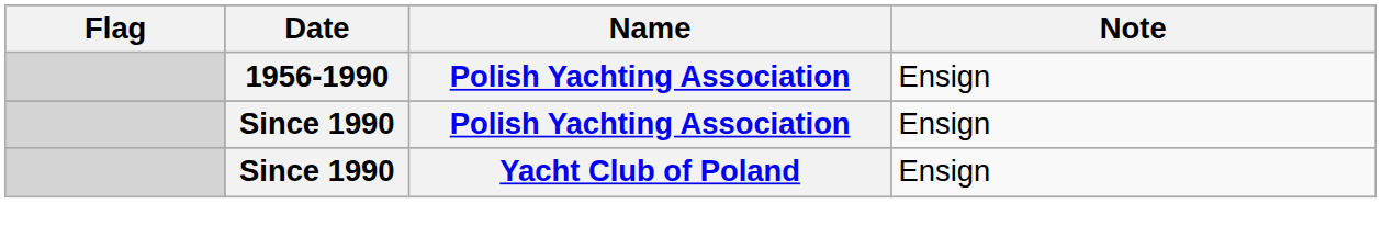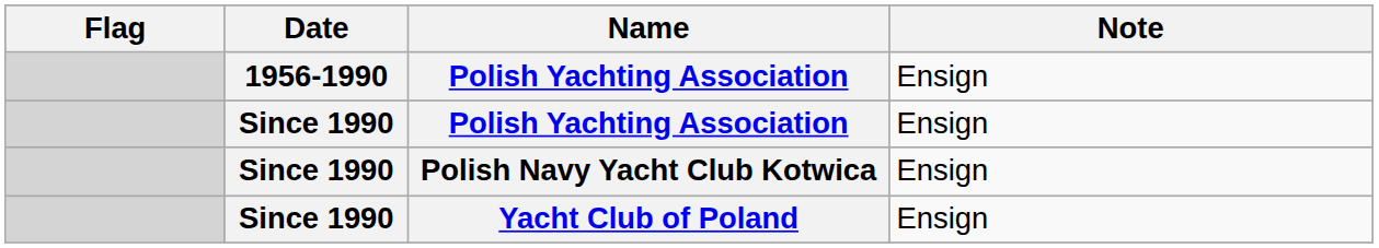+ row: Since 1990 | Polish Navy Yacht Club Kotwica | Ensign
